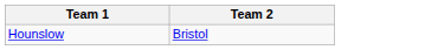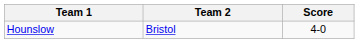+ column: Score | 4-0
